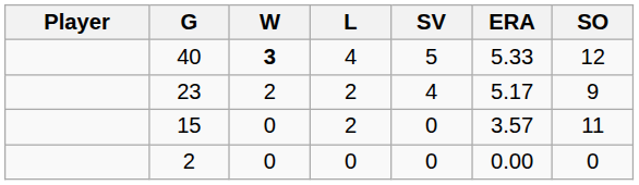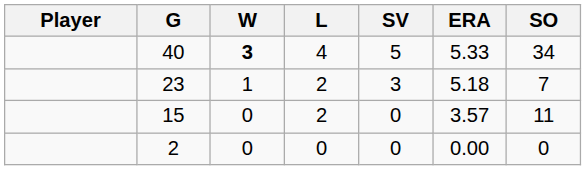40 | SO: 12 -> 34
23 | W: 2 -> 1
23 | SV: 4 -> 3
23 | ERA: 5.17 -> 5.18
23 | SO: 9 -> 7
